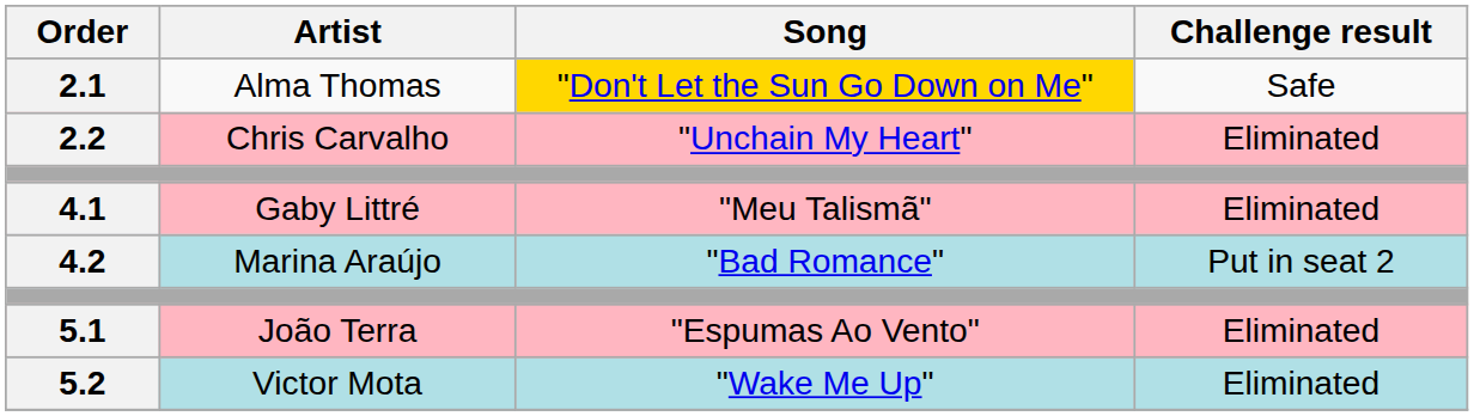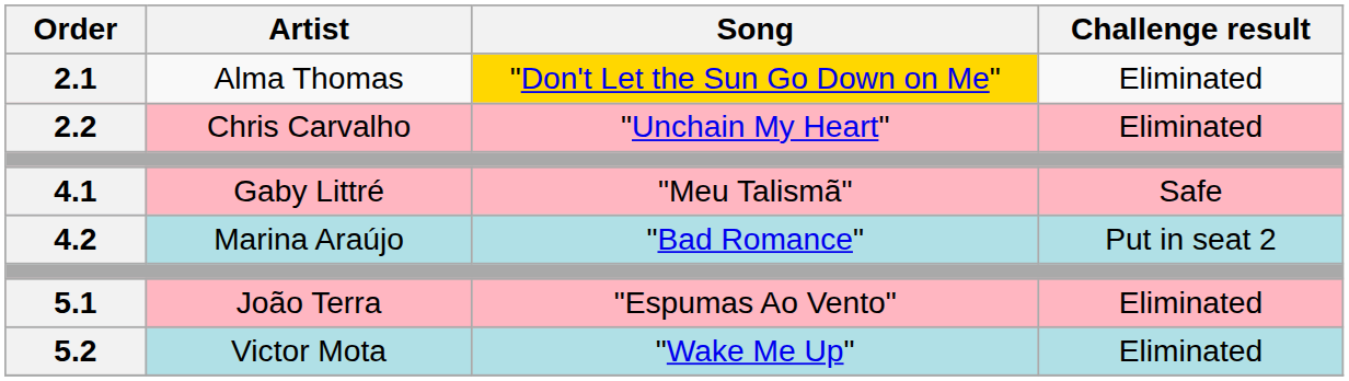2.1 | Challenge result: Safe -> Eliminated
4.1 | Challenge result: Eliminated -> Safe
